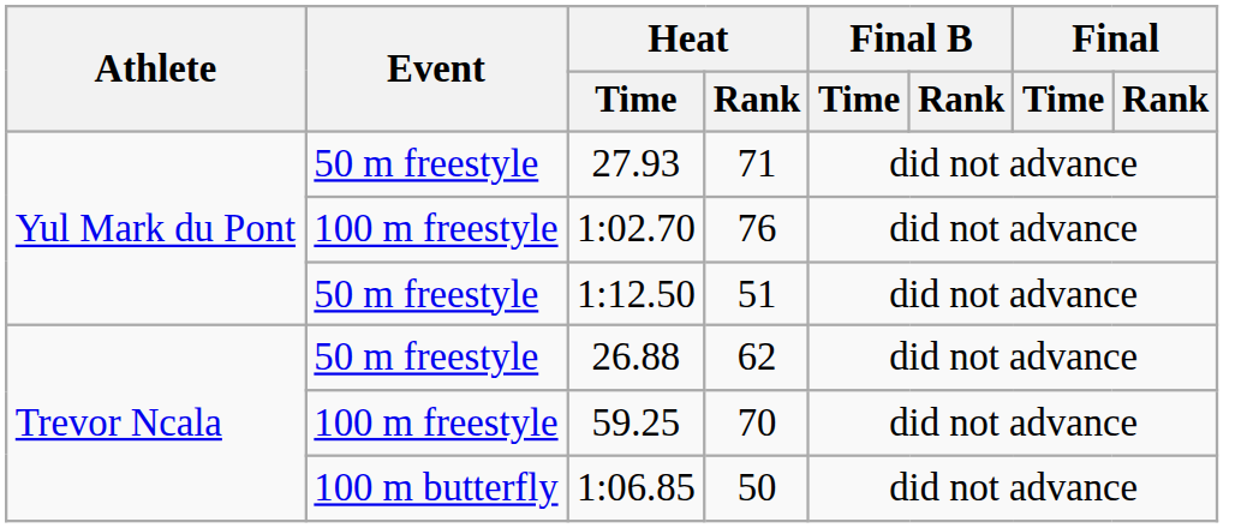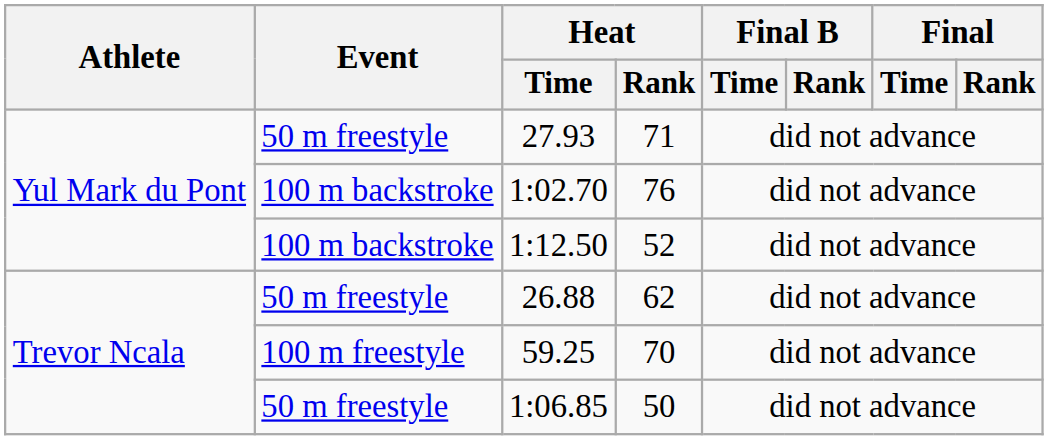1:02.70 | Event: 100 m freestyle -> 100 m backstroke
1:12.50 | Event: 50 m freestyle -> 100 m backstroke
1:12.50 | Heat / Rank: 51 -> 52
1:06.85 | Event: 100 m butterfly -> 50 m freestyle
